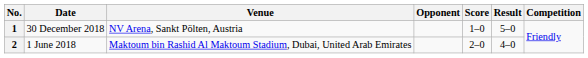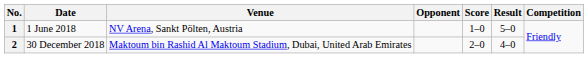1 | Date: 30 December 2018 -> 1 June 2018
2 | Date: 1 June 2018 -> 30 December 2018
